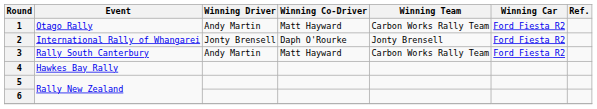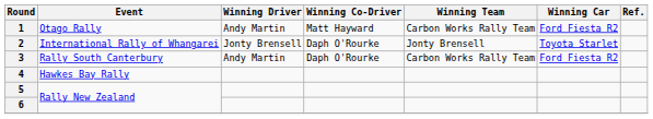2 | Winning Car: Ford Fiesta R2 -> Toyota Starlet
3 | Winning Co-Driver: Matt Hayward -> Daph O'Rourke
